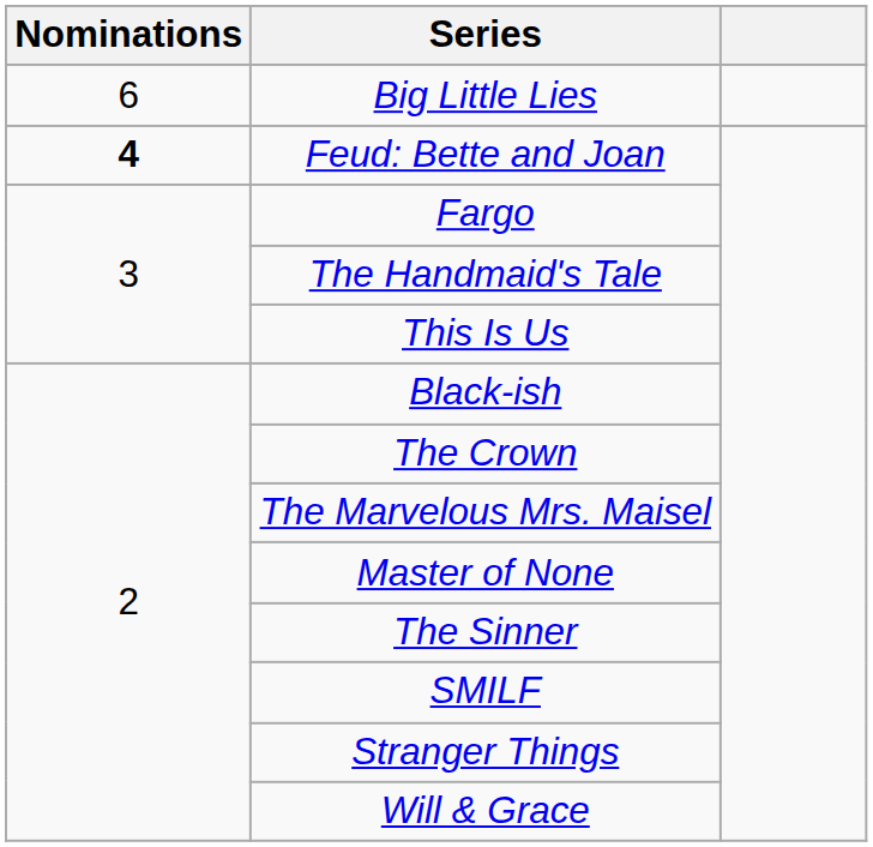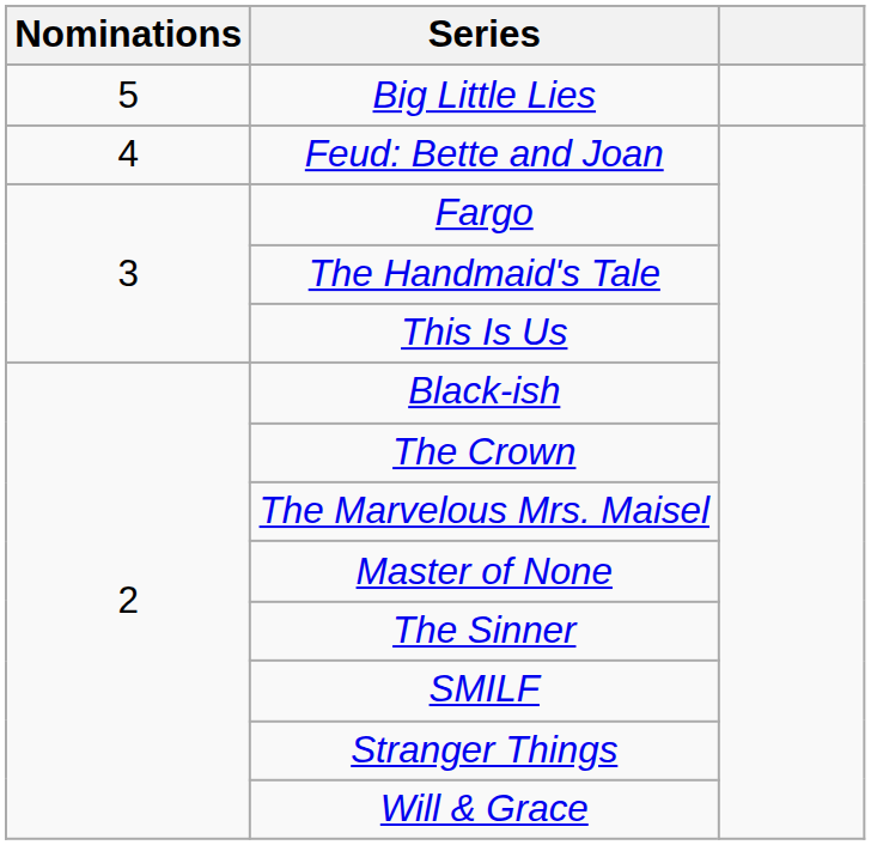Big Little Lies | Nominations: 6 -> 5
Feud: Bette and Joan | Nominations: bold -> normal
